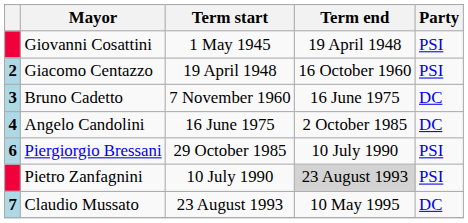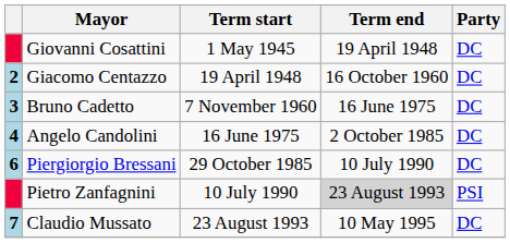Giovanni Cosattini | Party: PSI -> DC
Giacomo Centazzo | Party: PSI -> DC
Piergiorgio Bressani | Party: PSI -> DC
